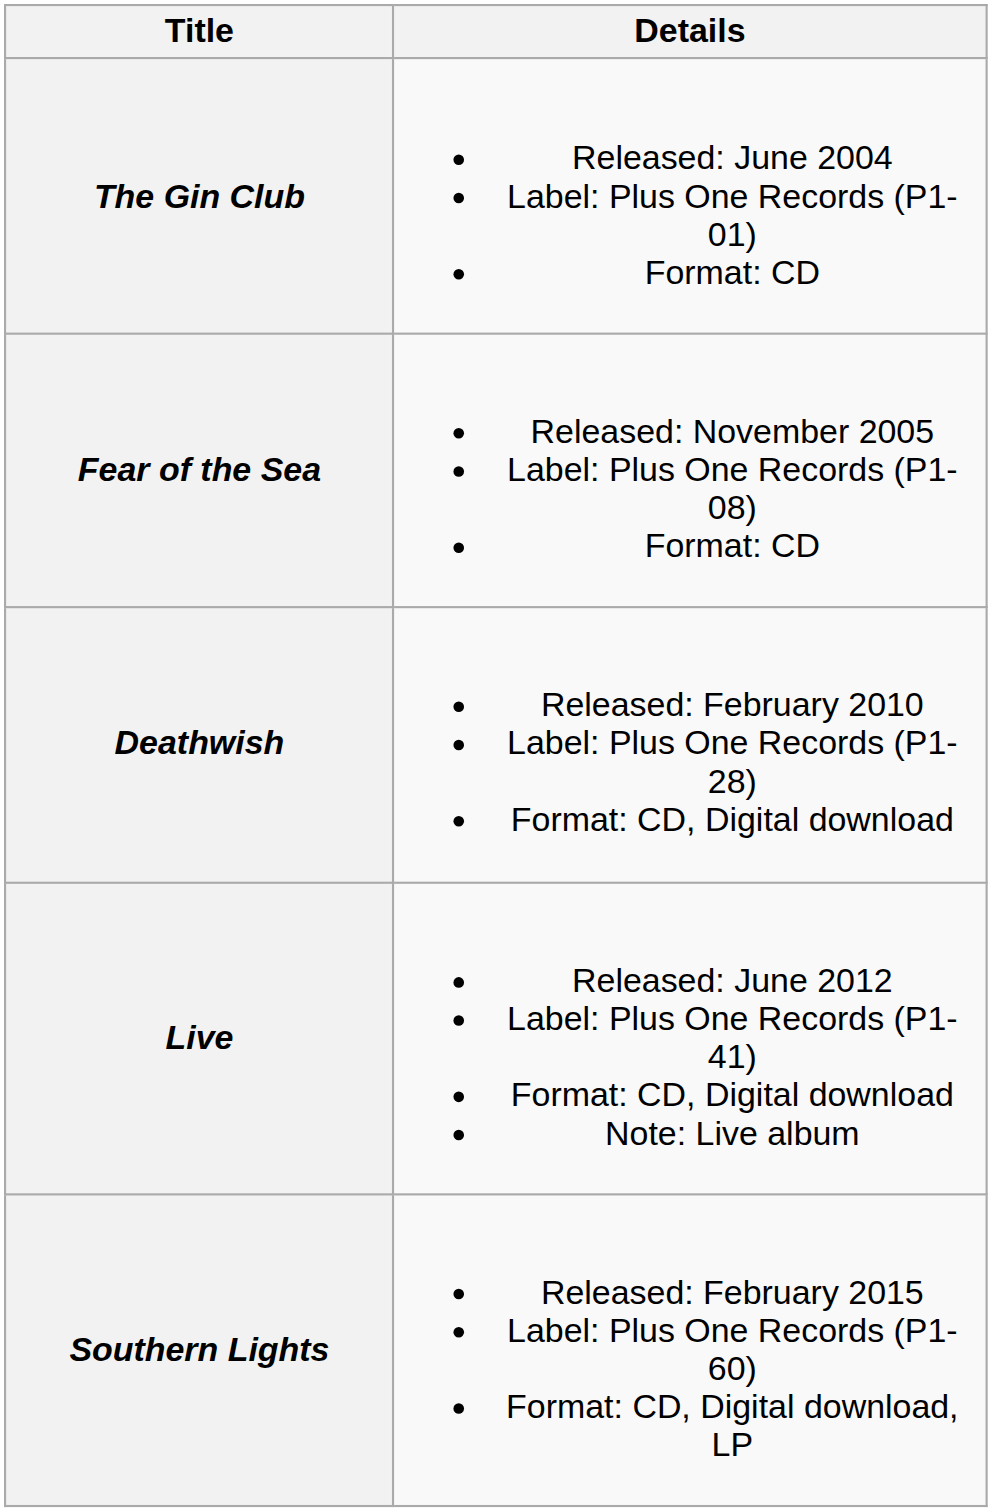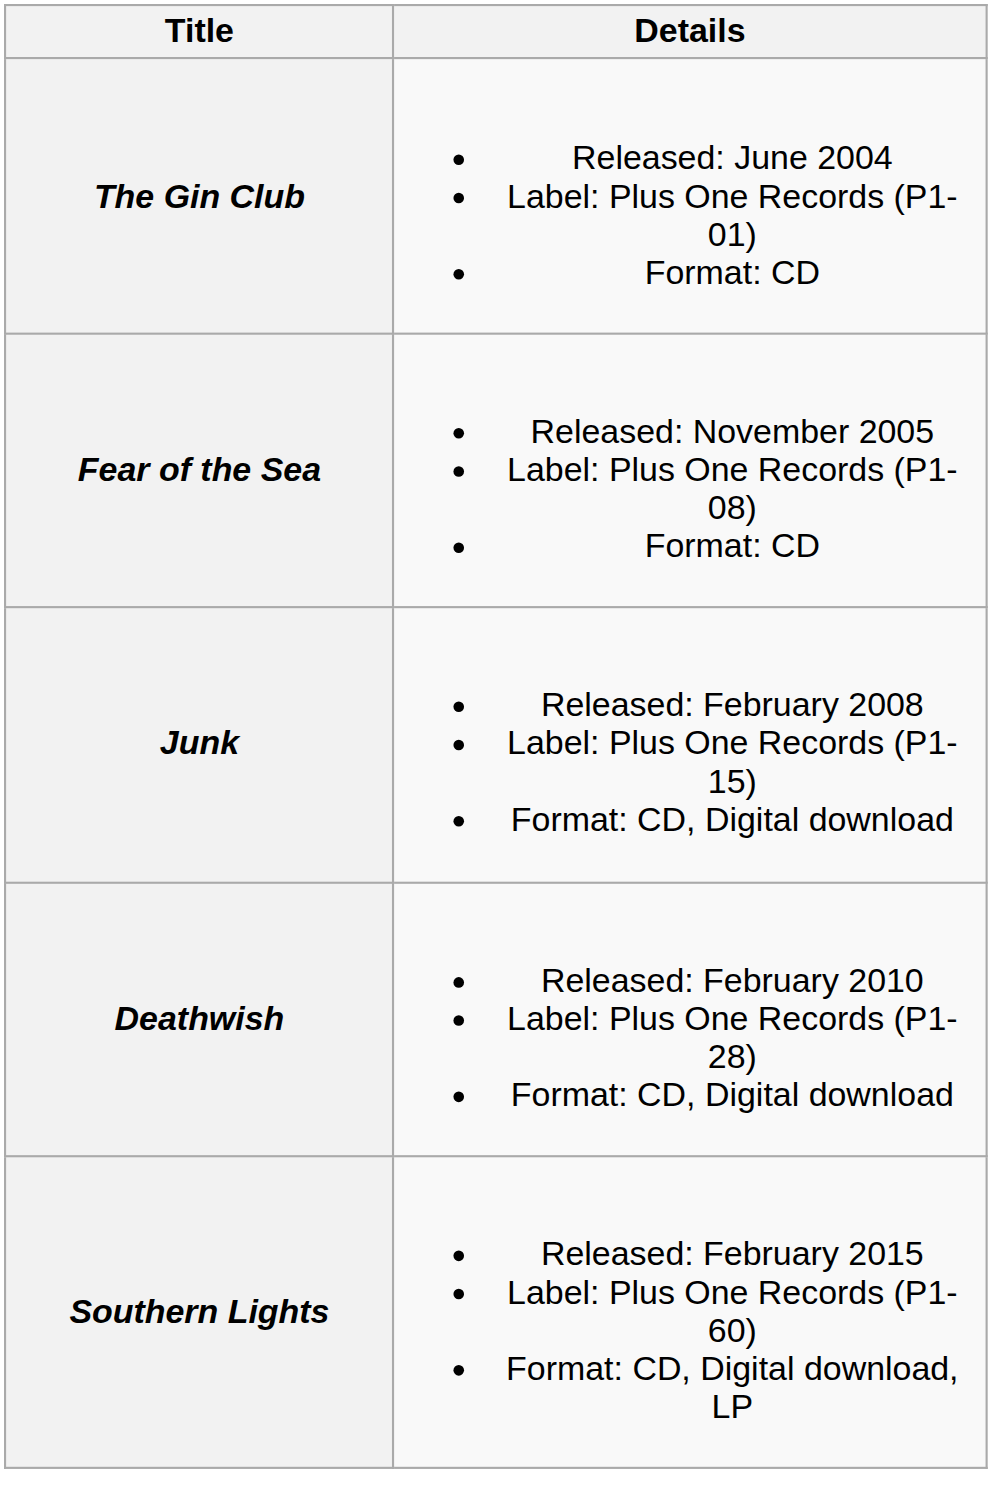+ row: Junk | Released: February 2008 Label: Plus One Records (P1-15) Format: CD, Digital download
- row: Live | Released: June 2012 Label: Plus One Records (P1-41) Format: CD, Digital download Note: Live album
